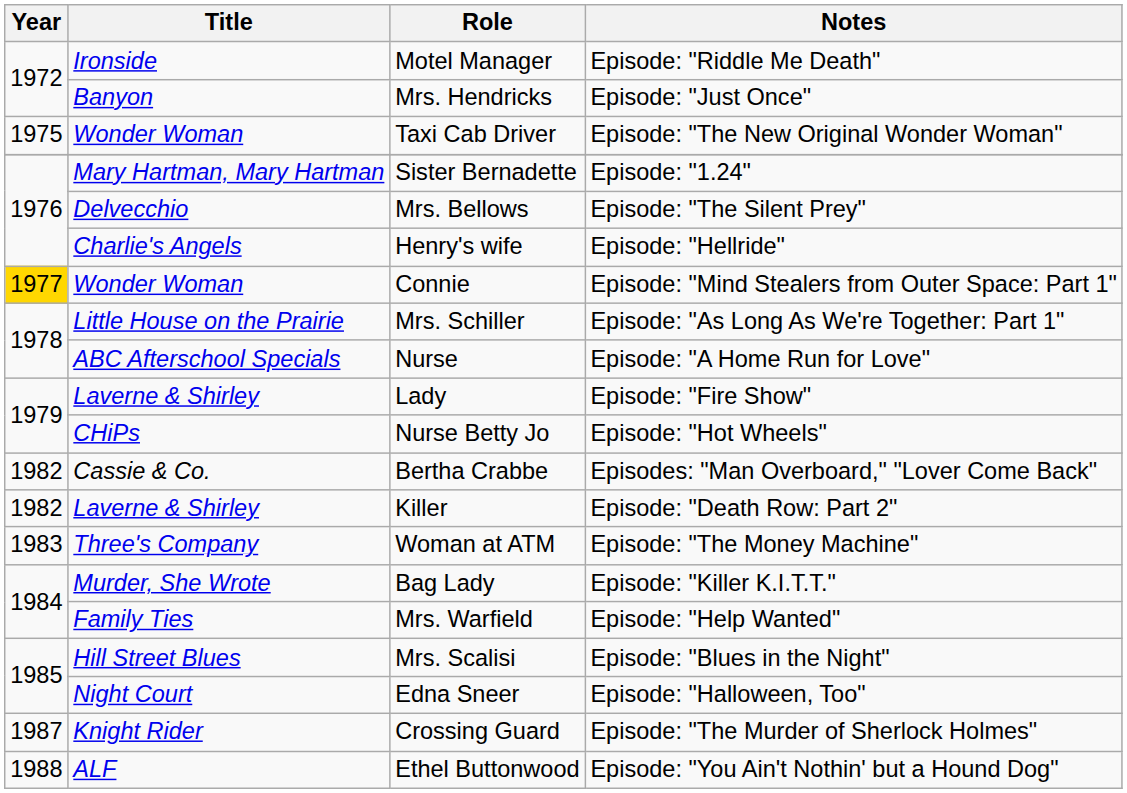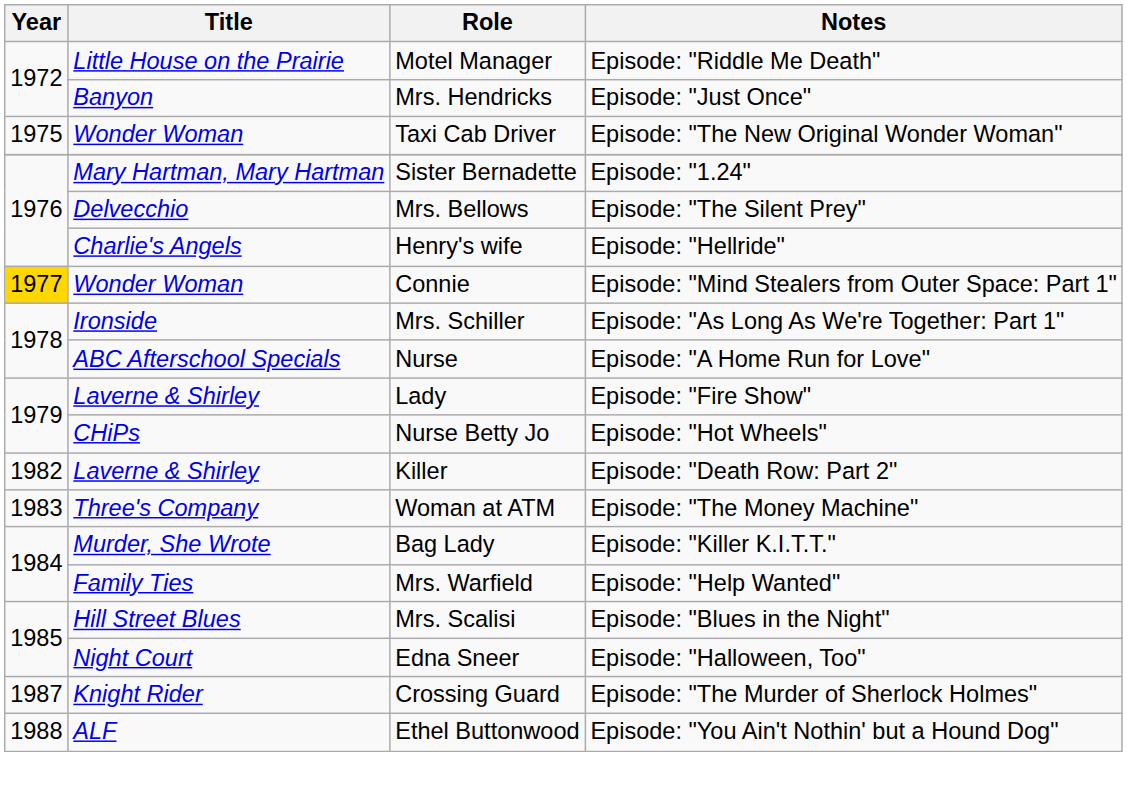Motel Manager | Title: Ironside -> Little House on the Prairie
Mrs. Schiller | Title: Little House on the Prairie -> Ironside
- row: 1982 | Cassie & Co. | Bertha Crabbe | Episodes: "Man Overboard," "Lover Come Back"
